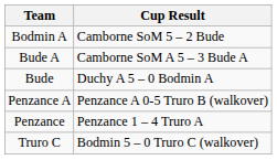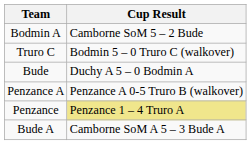rows swapped: Bude A <-> Truro C
Penzance | Cup Result: no background -> khaki background
